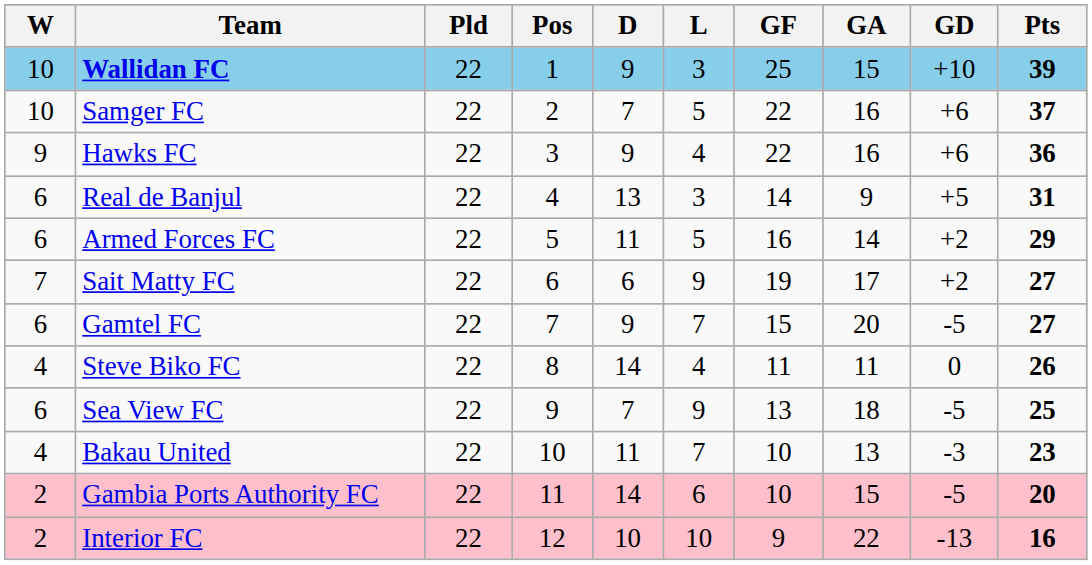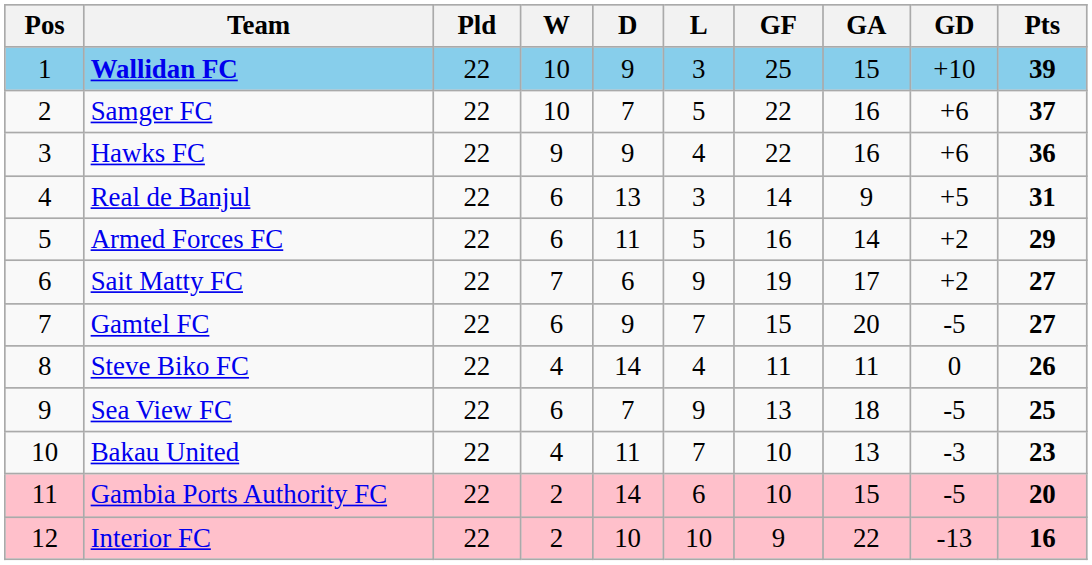columns swapped: Pos <-> W
